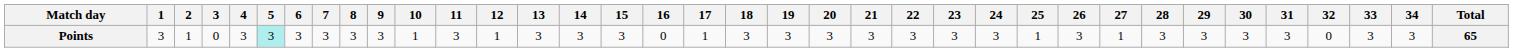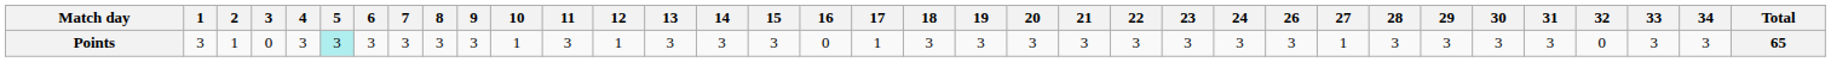- column: 25 | 1
